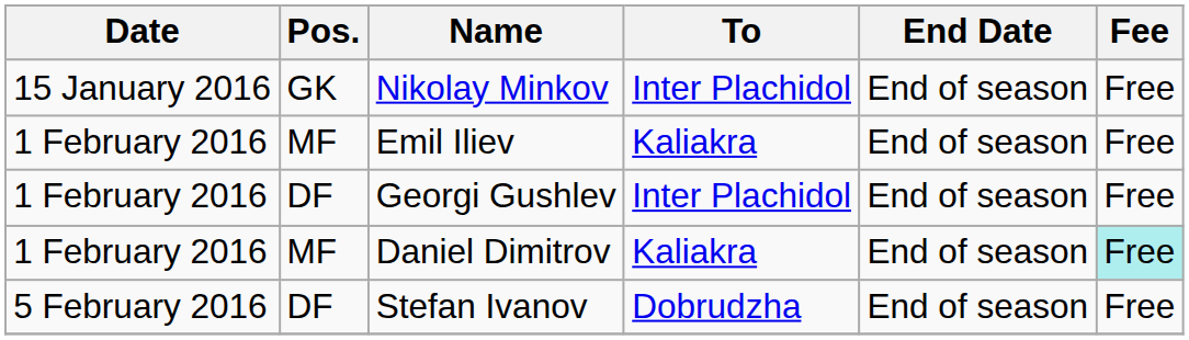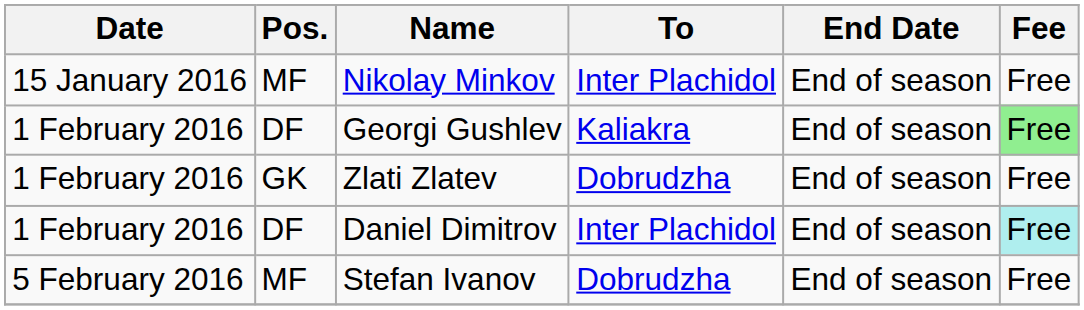Nikolay Minkov | Pos.: GK -> MF
- row: 1 February 2016 | MF | Emil Iliev | Kaliakra | End of season | Free
Georgi Gushlev | To: Inter Plachidol -> Kaliakra
Georgi Gushlev | Fee: no background -> lightgreen background
+ row: 1 February 2016 | GK | Zlati Zlatev | Dobrudzha | End of season | Free
Daniel Dimitrov | Pos.: MF -> DF
Daniel Dimitrov | To: Kaliakra -> Inter Plachidol
Stefan Ivanov | Pos.: DF -> MF
